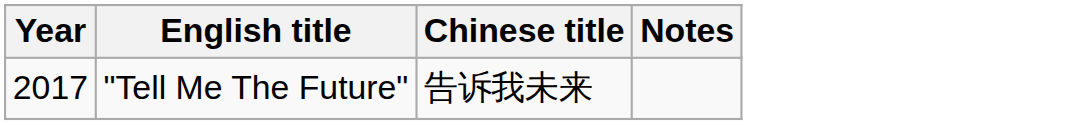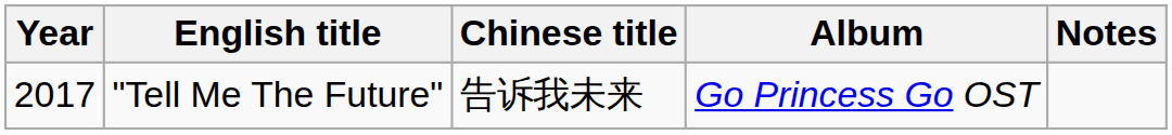+ column: Album | Go Princess Go OST
